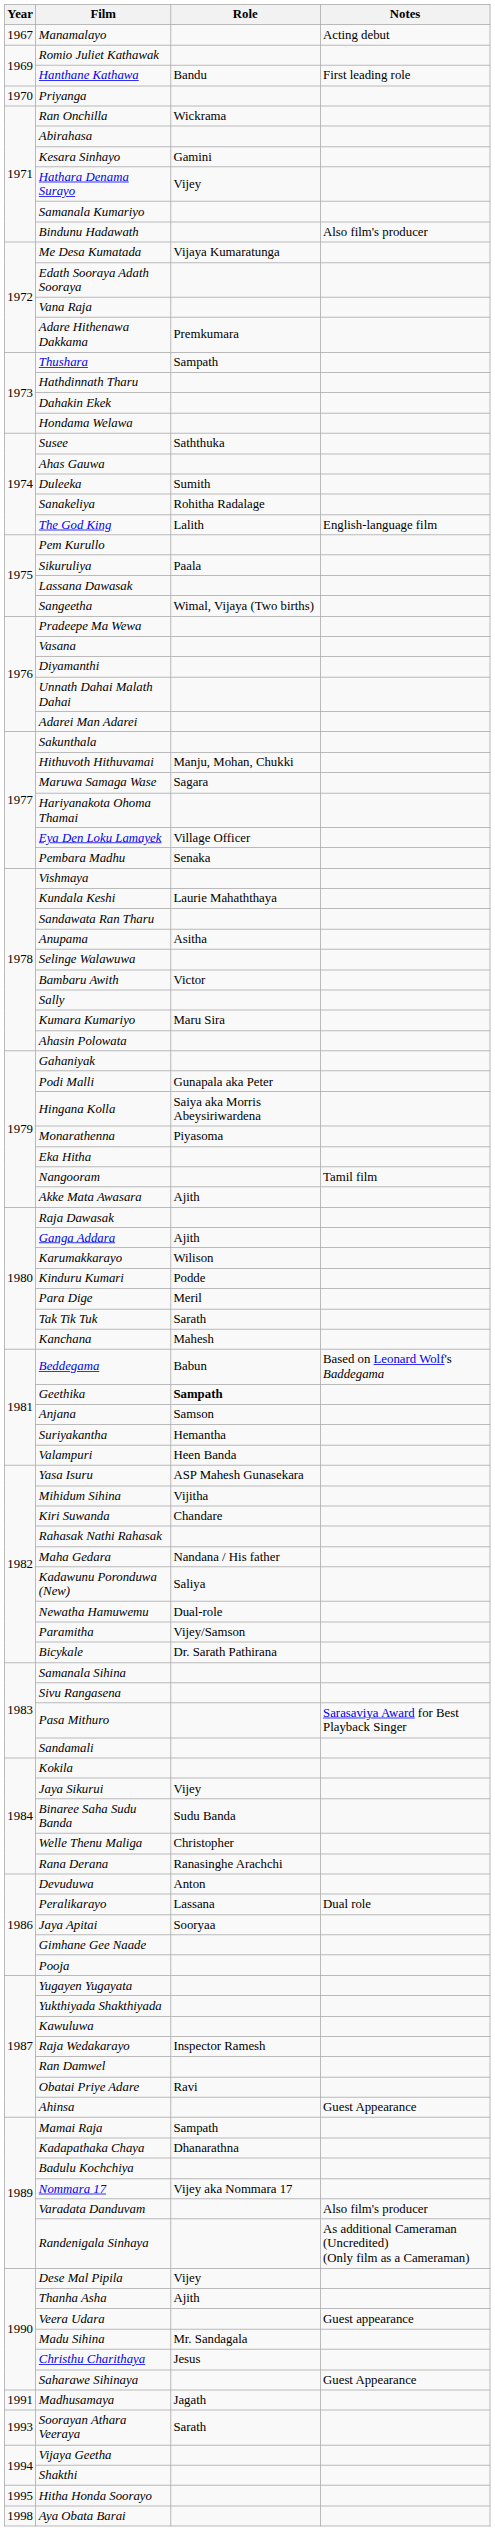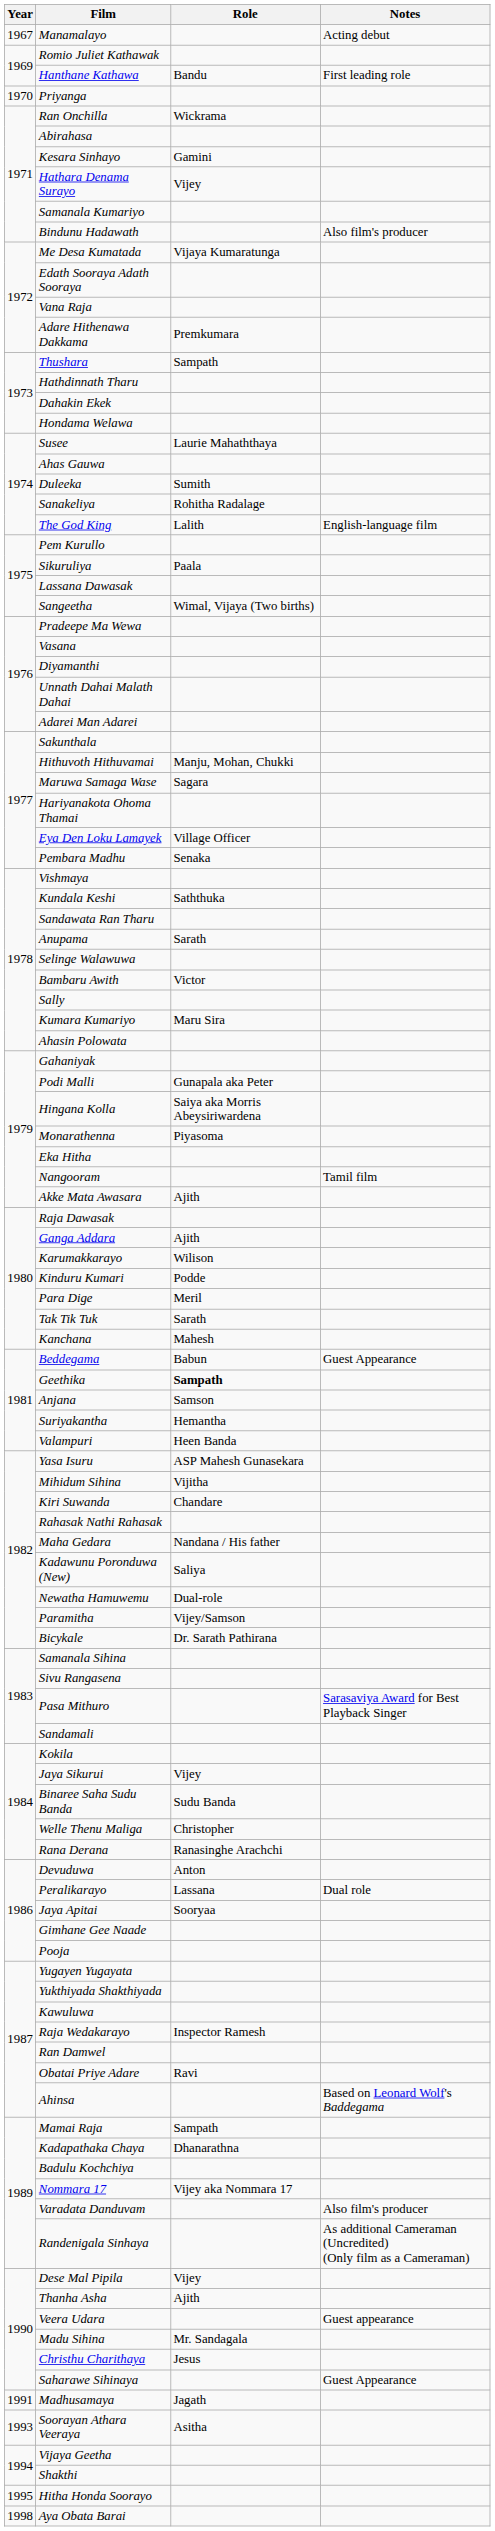Susee | Role: Saththuka -> Laurie Mahaththaya
Kundala Keshi | Role: Laurie Mahaththaya -> Saththuka
Anupama | Role: Asitha -> Sarath
Beddegama | Notes: Based on Leonard Wolf's Baddegama -> Guest Appearance
Ahinsa | Notes: Guest Appearance -> Based on Leonard Wolf's Baddegama
Soorayan Athara Veeraya | Role: Sarath -> Asitha
